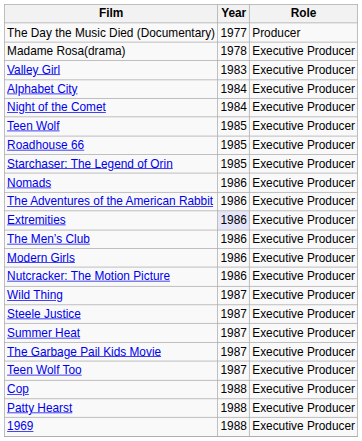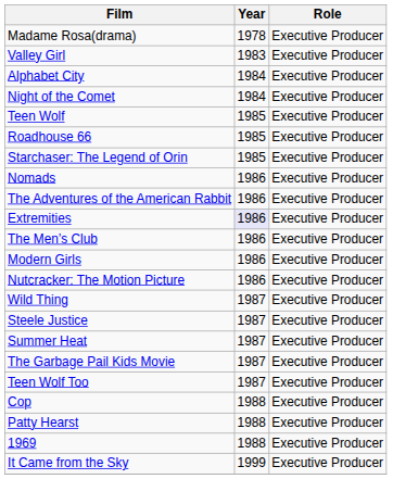- row: The Day the Music Died (Documentary) | 1977 | Producer
+ row: It Came from the Sky | 1999 | Executive Producer
